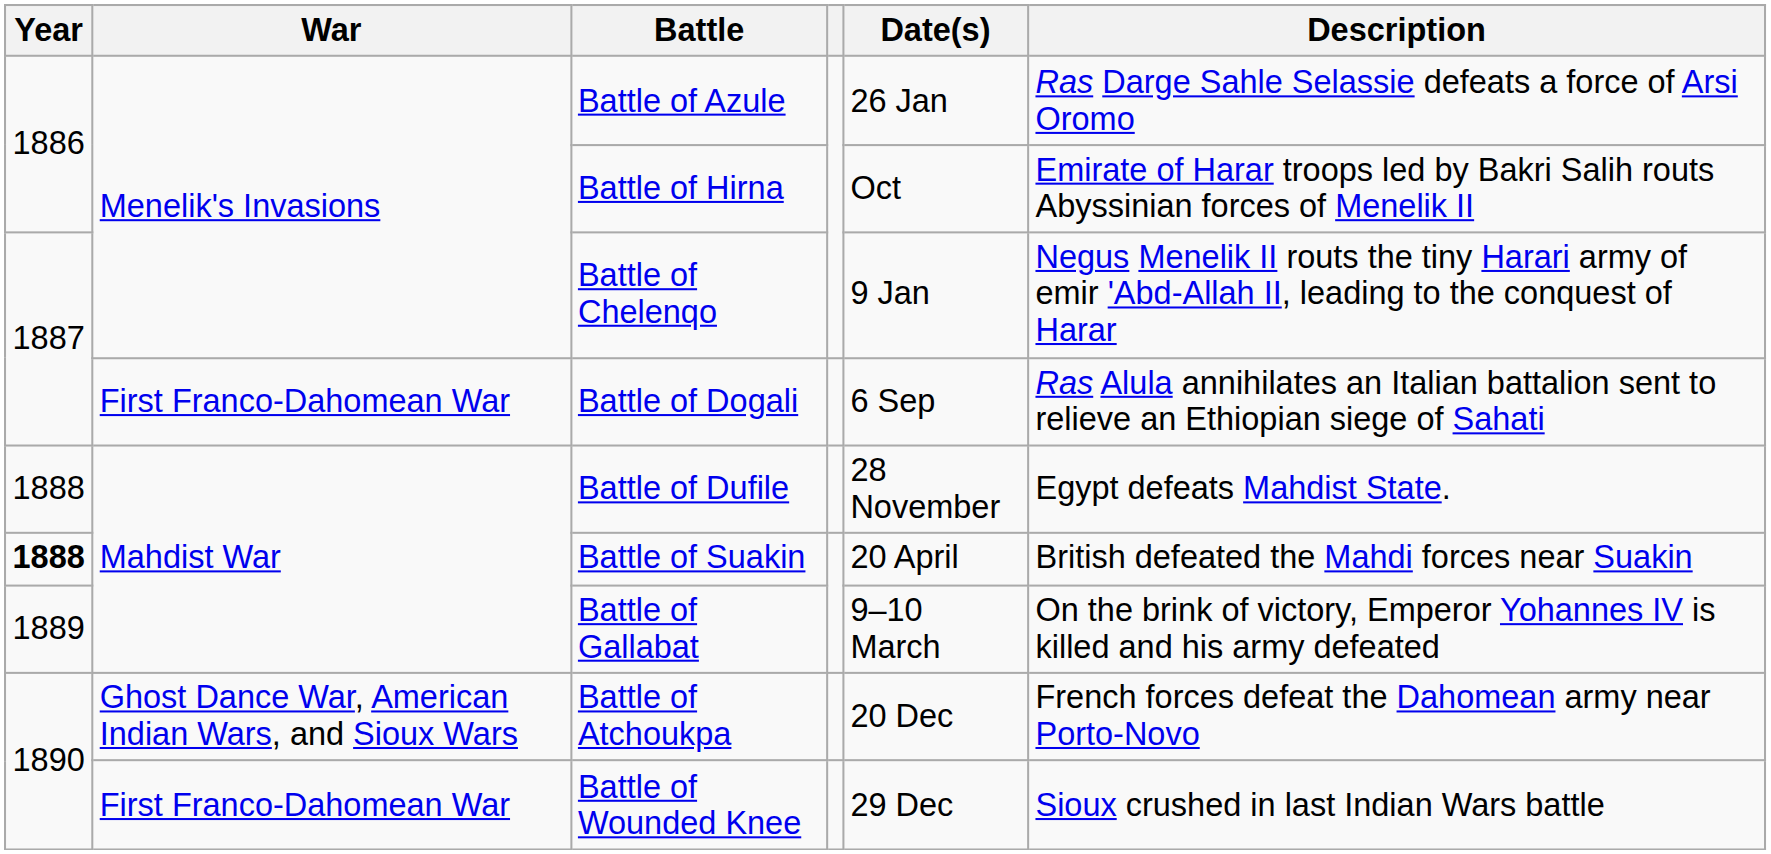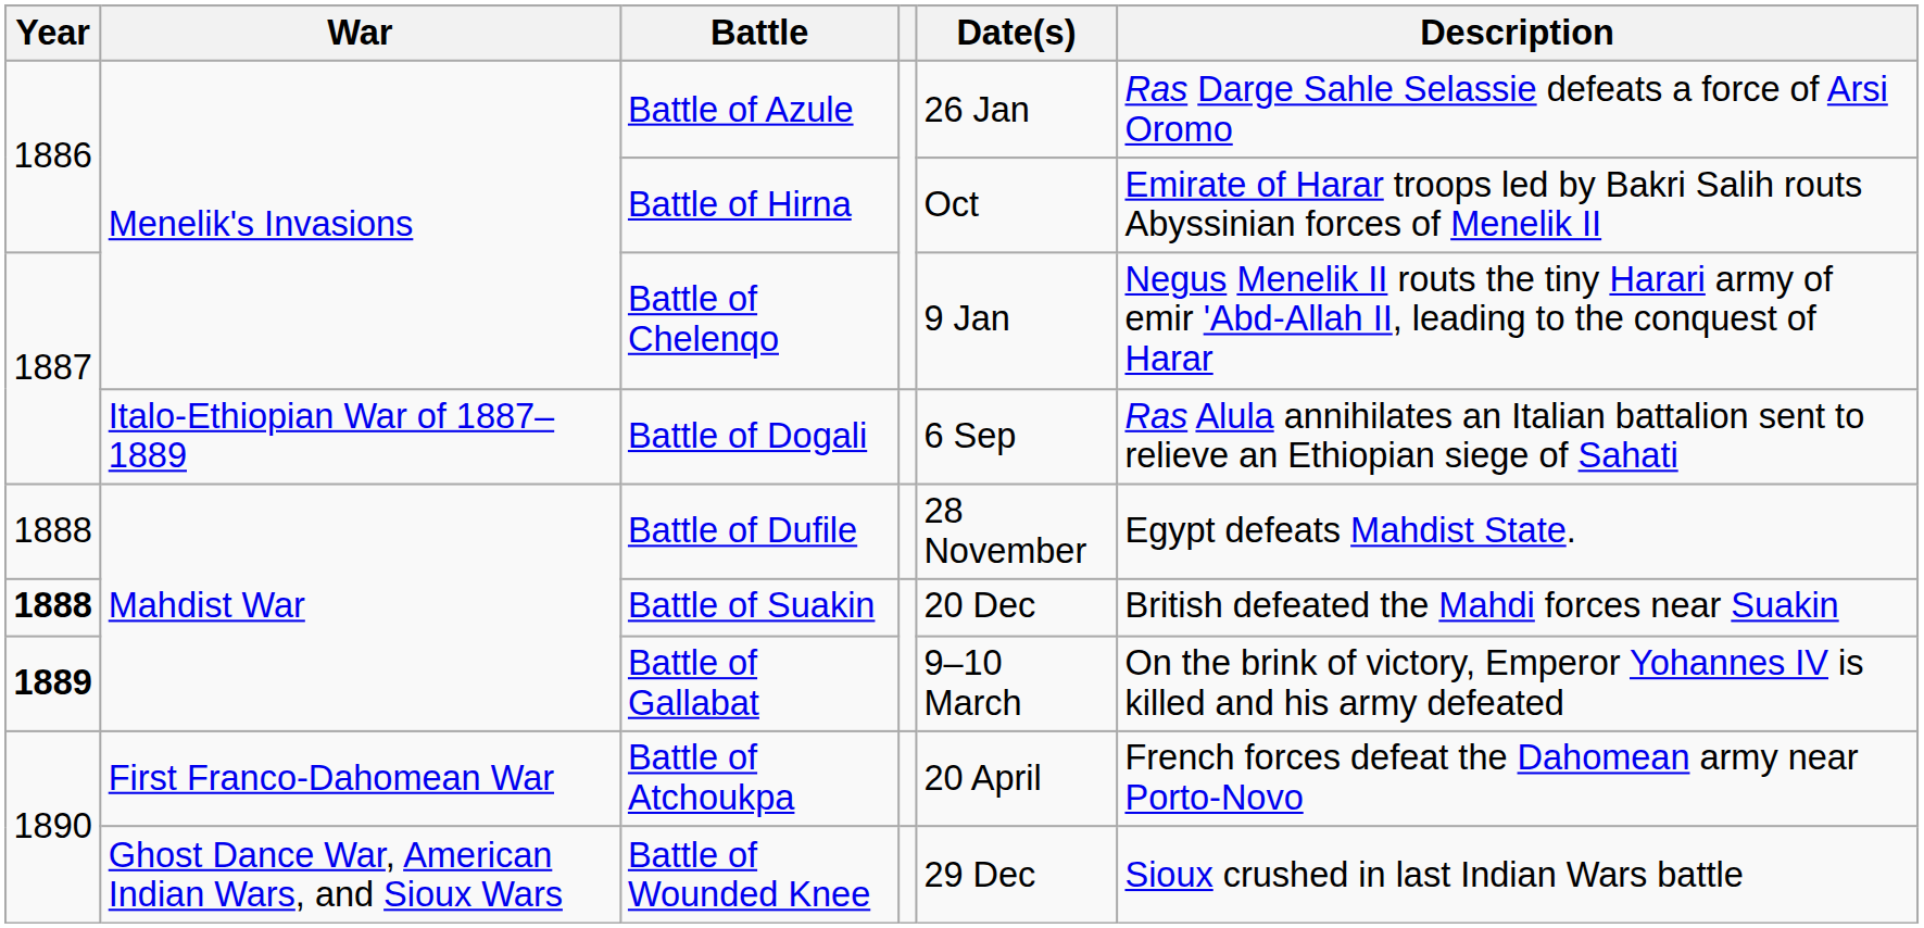Battle of Dogali | War: First Franco-Dahomean War -> Italo-Ethiopian War of 1887–1889
Battle of Suakin | Date(s): 20 April -> 20 Dec
Battle of Gallabat | Year: normal -> bold
Battle of Atchoukpa | War: Ghost Dance War, American Indian Wars, and Sioux Wars -> First Franco-Dahomean War
Battle of Atchoukpa | Date(s): 20 Dec -> 20 April
Battle of Wounded Knee | War: First Franco-Dahomean War -> Ghost Dance War, American Indian Wars, and Sioux Wars
